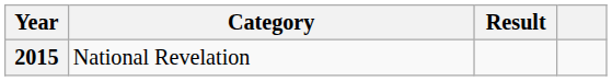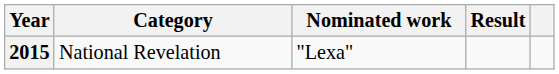+ column: Nominated work | "Lexa"
